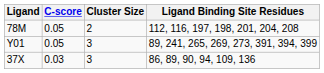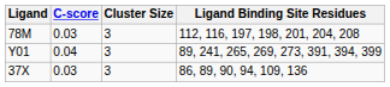78M | C-score: 0.05 -> 0.03
78M | Cluster Size: 2 -> 3
Y01 | C-score: 0.05 -> 0.04
